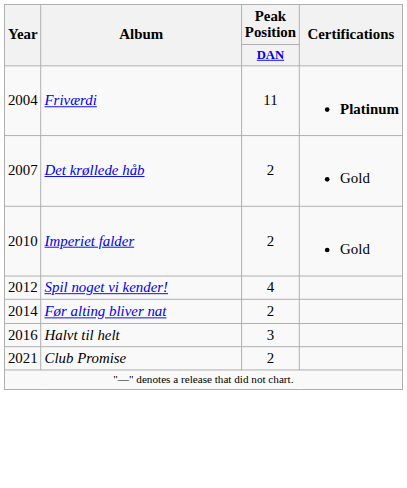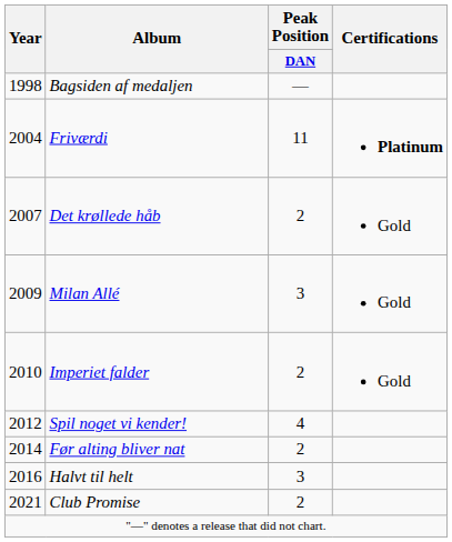+ row: 1998 | Bagsiden af medaljen | —
+ row: 2009 | Milan Allé | 3 | Gold
